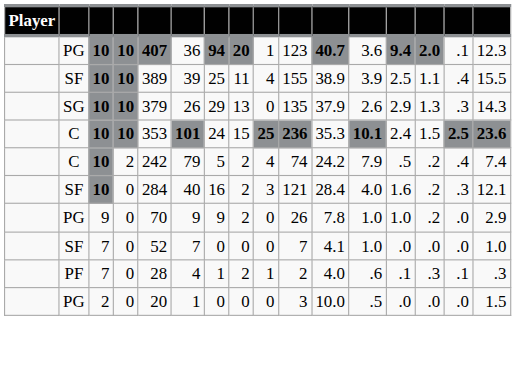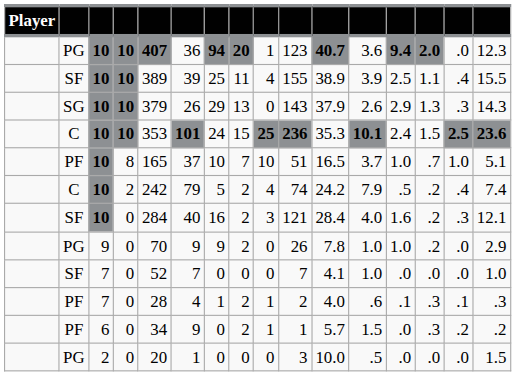PG / 10 | column 15: .1 -> .0
SG | column 10: 135 -> 143
+ row: PF | 10 | 8 | 165 | 37 | 10 | 7 | 10 | 51 | 16.5 | 3.7 | 1.0 | .7 | 1.0 | 5.1
+ row: PF | 6 | 0 | 34 | 9 | 0 | 2 | 1 | 1 | 5.7 | 1.5 | .0 | .3 | .2 | .2
